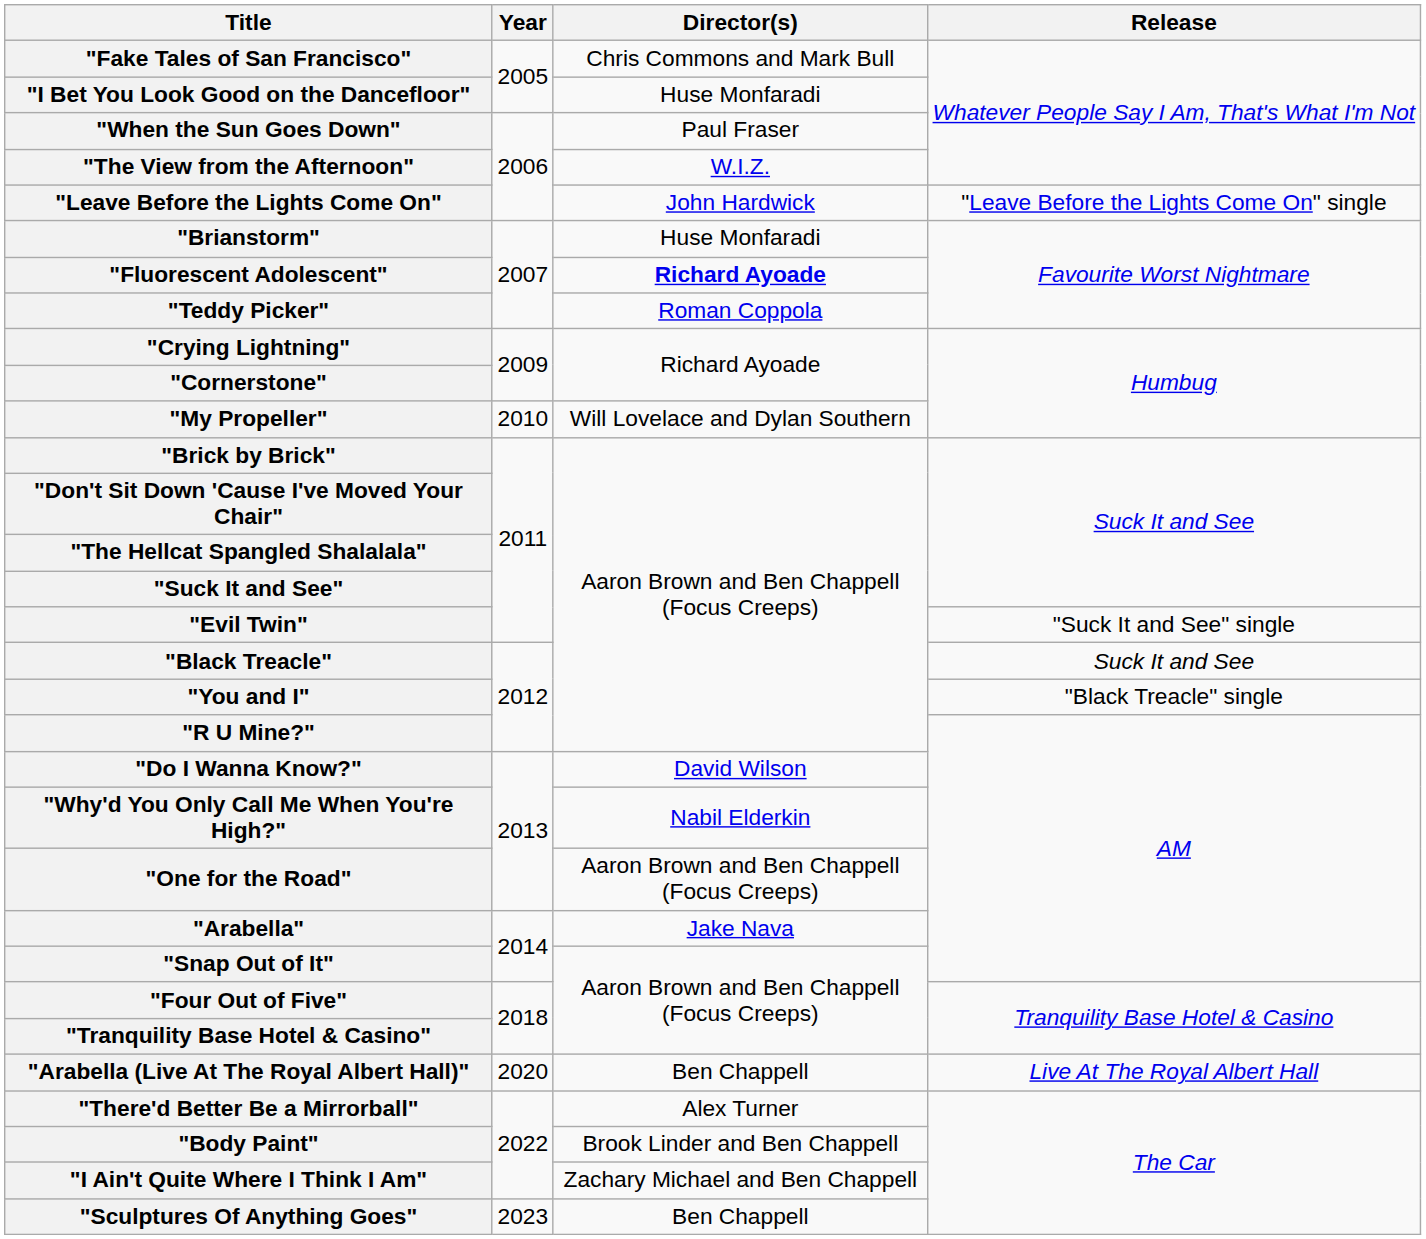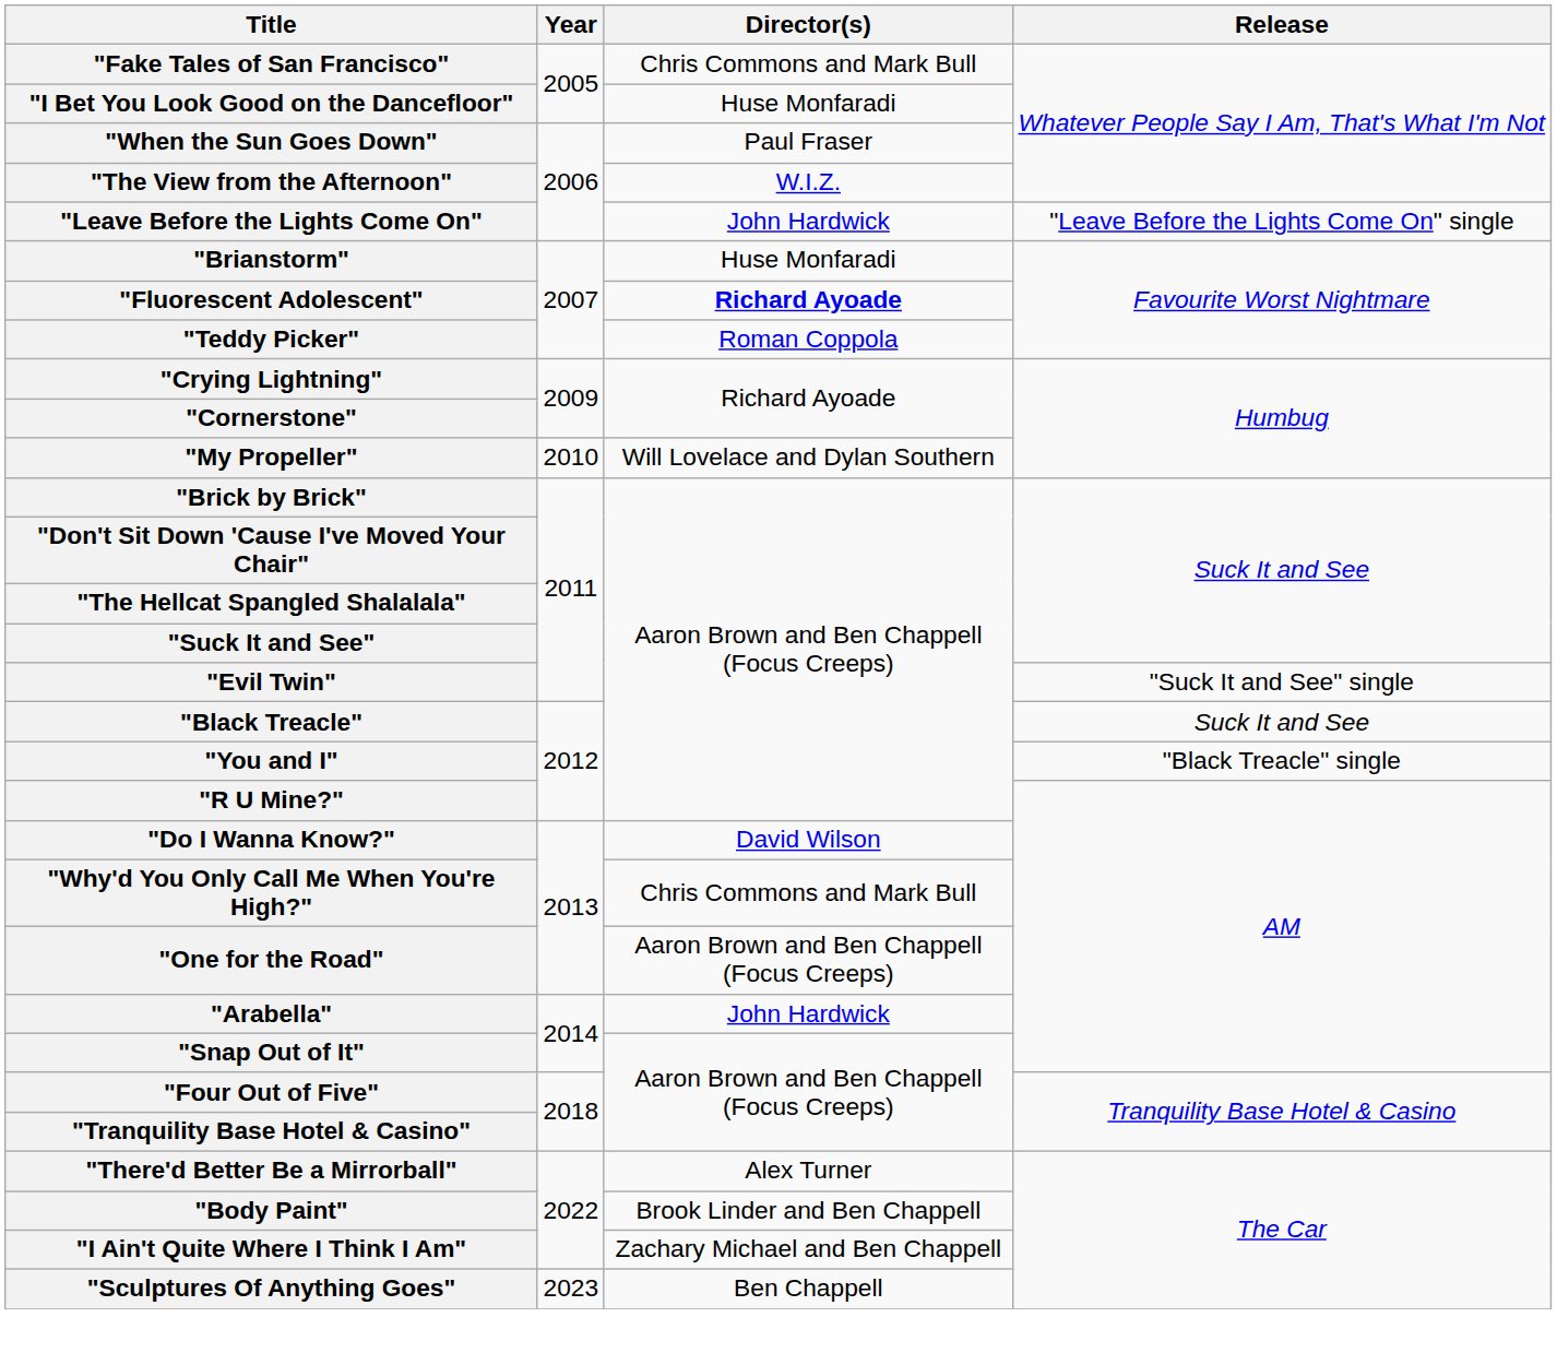"Why'd You Only Call Me When You're High?" | Director(s): Nabil Elderkin -> Chris Commons and Mark Bull
"Arabella" | Director(s): Jake Nava -> John Hardwick
- row: "Arabella (Live At The Royal Albert Hall)" | 2020 | Ben Chappell | Live At The Royal Albert Hall
